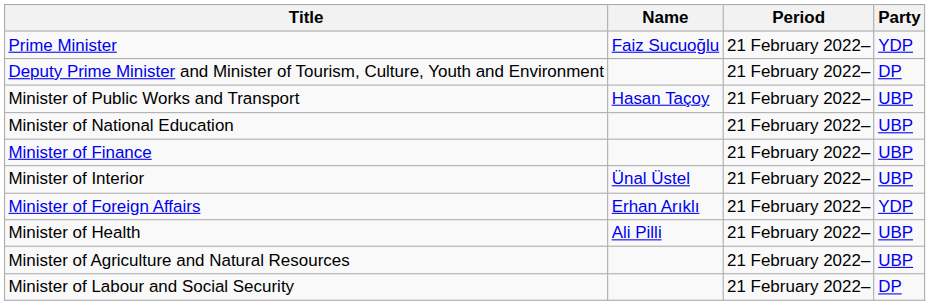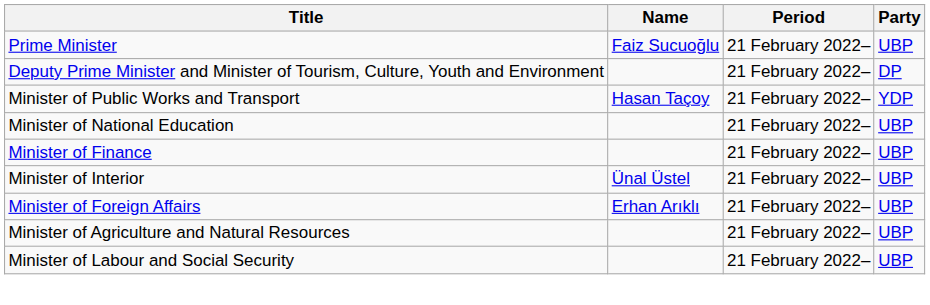Prime Minister | Party: YDP -> UBP
Minister of Public Works and Transport | Party: UBP -> YDP
Minister of Foreign Affairs | Party: YDP -> UBP
- row: Minister of Health | Ali Pilli | 21 February 2022– | UBP
Minister of Labour and Social Security | Party: DP -> UBP
